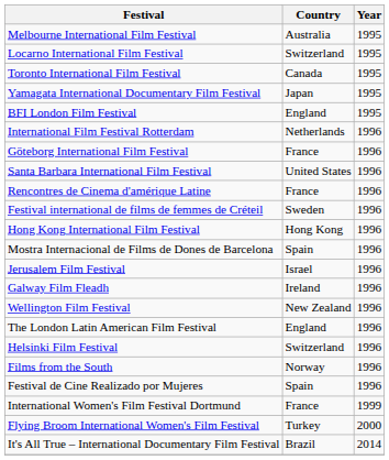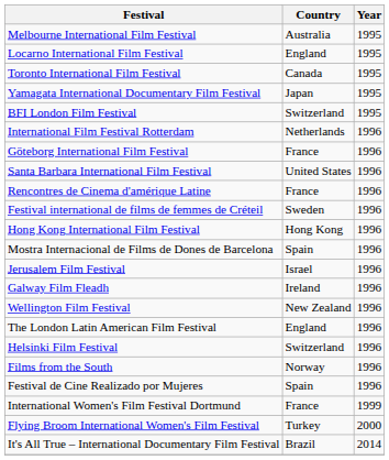Locarno International Film Festival | Country: Switzerland -> England
BFI London Film Festival | Country: England -> Switzerland
